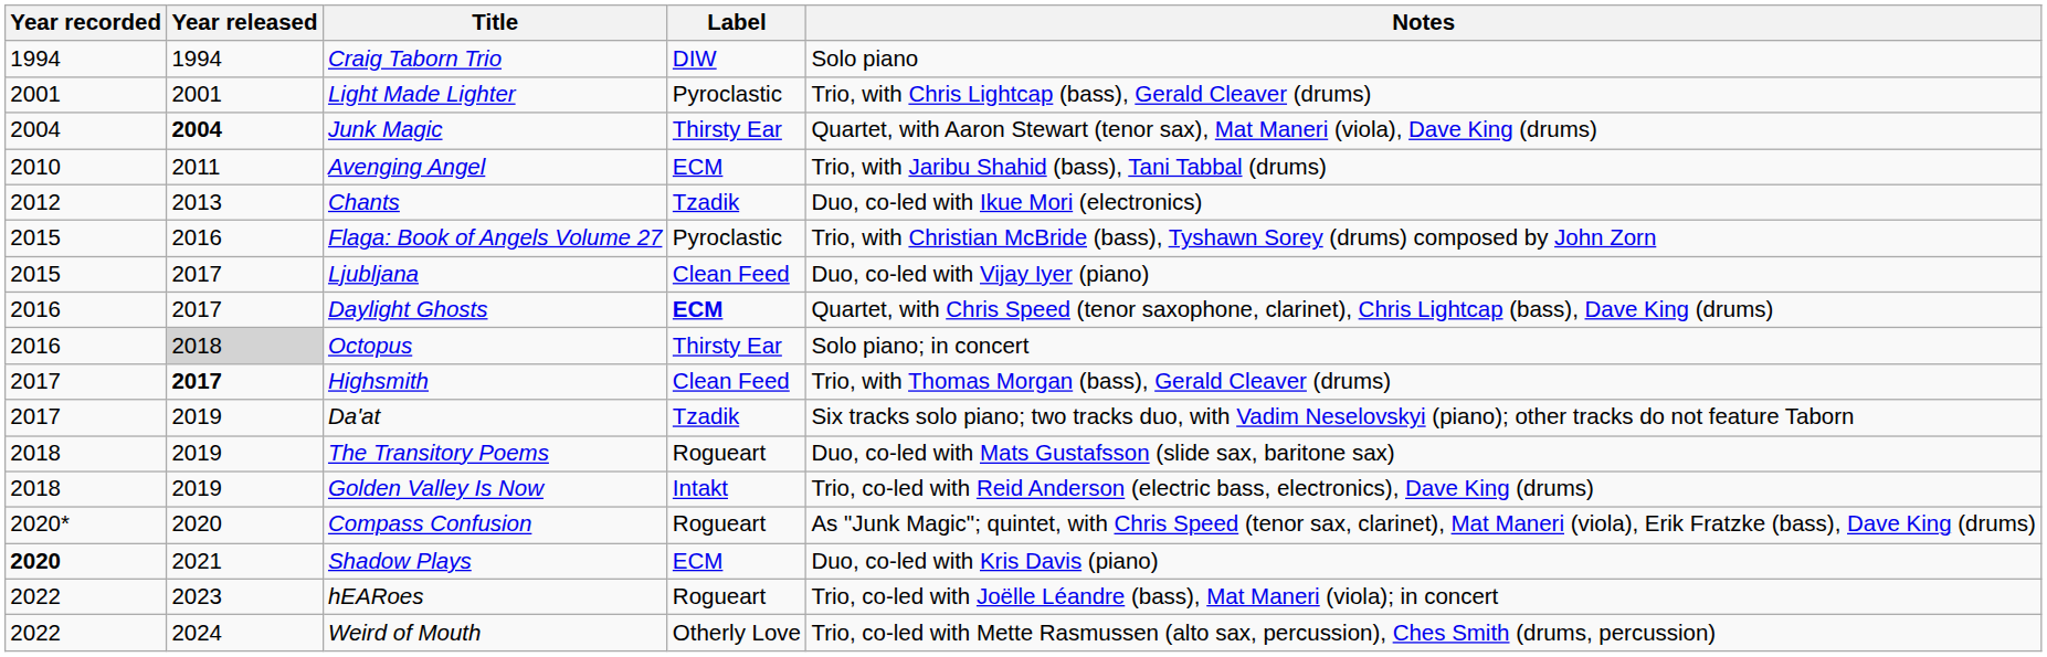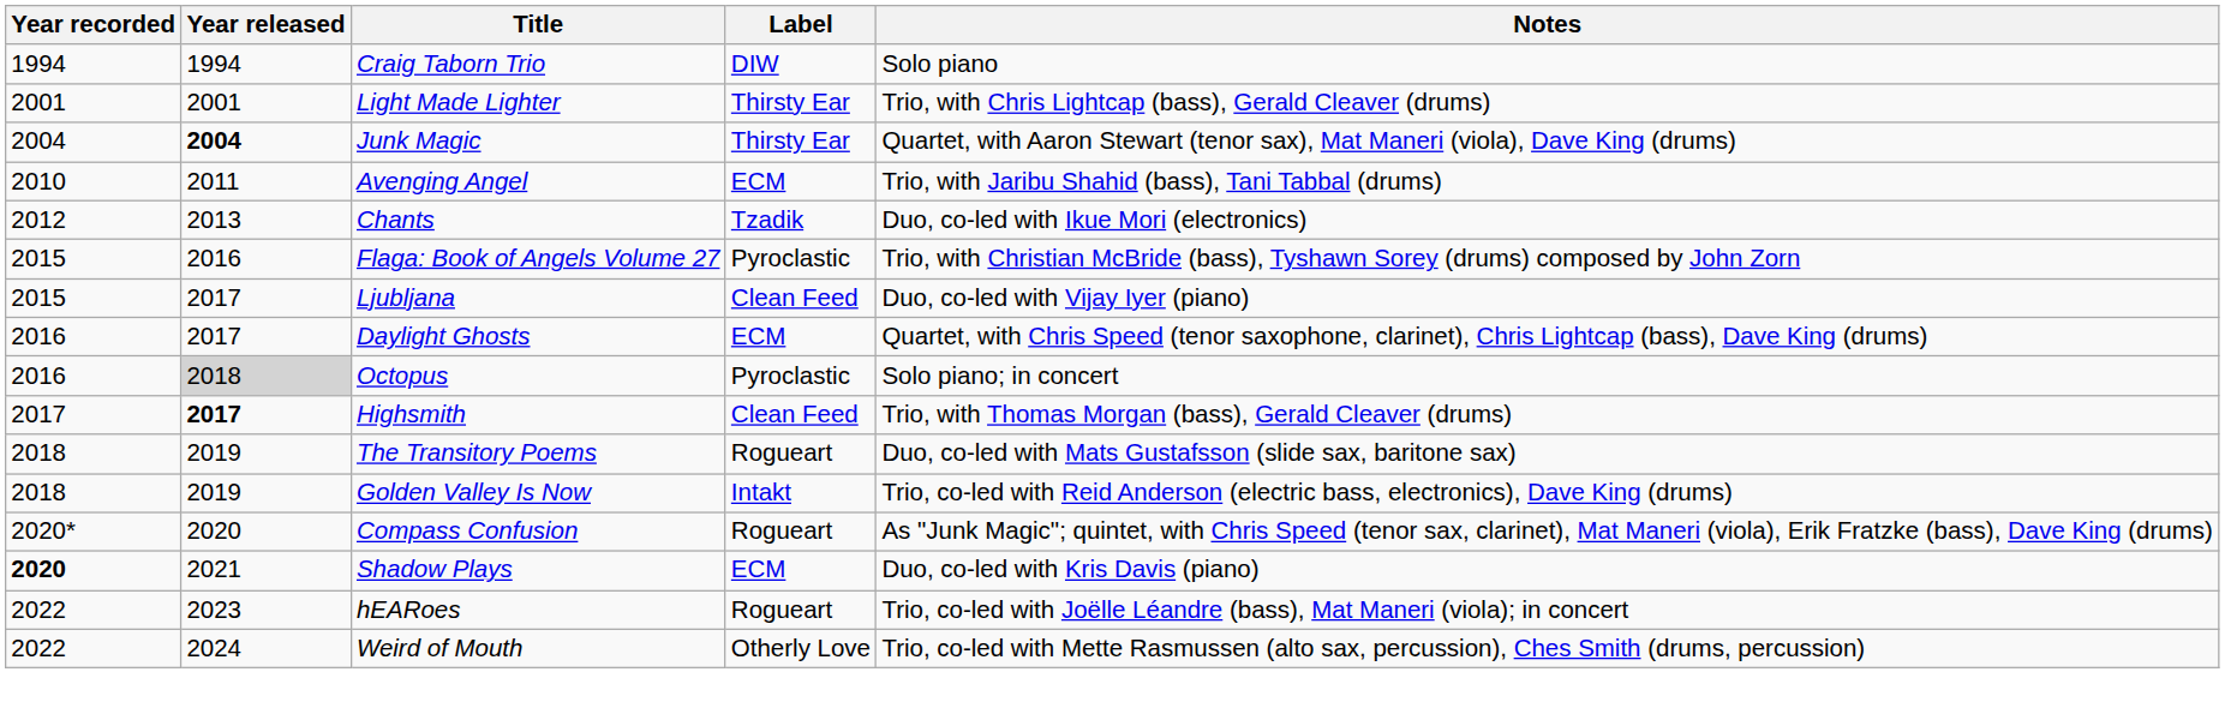Light Made Lighter | Label: Pyroclastic -> Thirsty Ear
Daylight Ghosts | Label: bold -> normal
Octopus | Label: Thirsty Ear -> Pyroclastic
- row: 2017 | 2019 | Da'at | Tzadik | Six tracks solo piano; two tracks duo, with Vadim Neselovskyi (piano); other tracks do not feature Taborn
